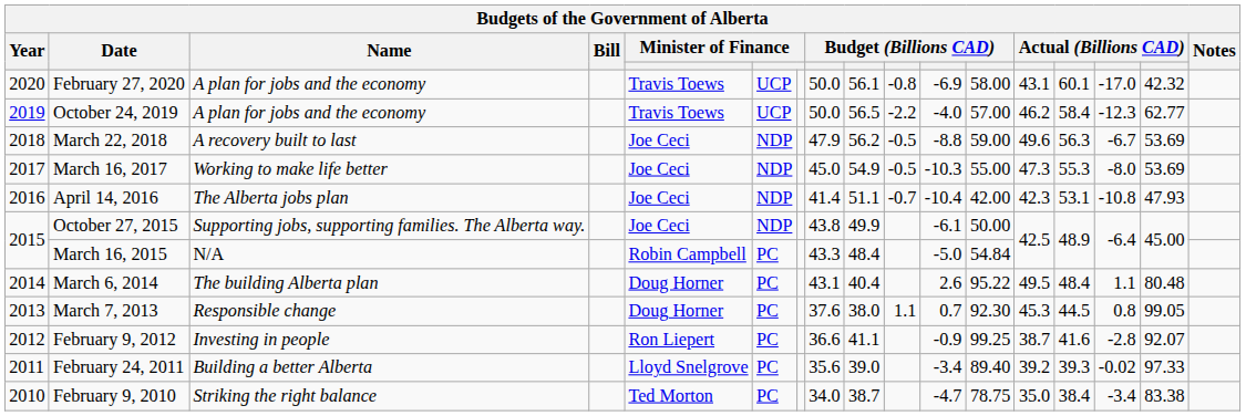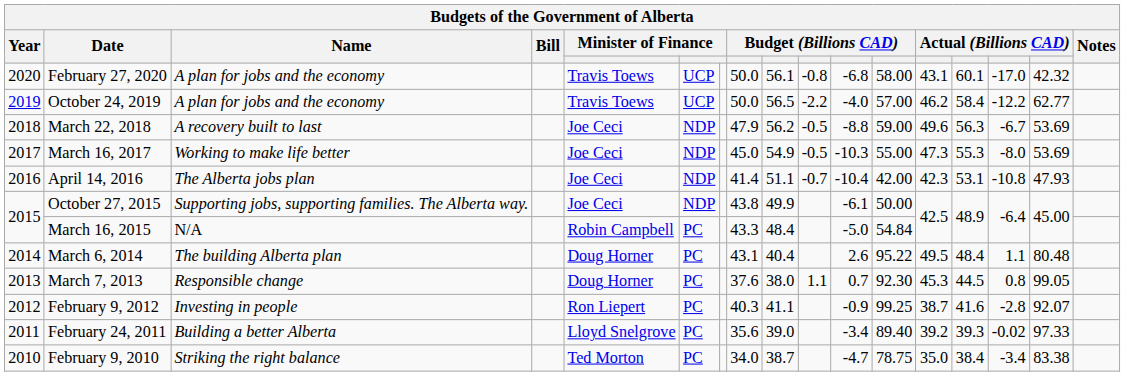February 27, 2020 | column 11: -6.9 -> -6.8
October 24, 2019 | column 15: -12.3 -> -12.2
February 9, 2012 | column 8: 36.6 -> 40.3
